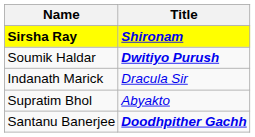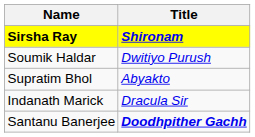Soumik Haldar | Title: bold -> normal
rows swapped: Supratim Bhol <-> Indanath Marick
